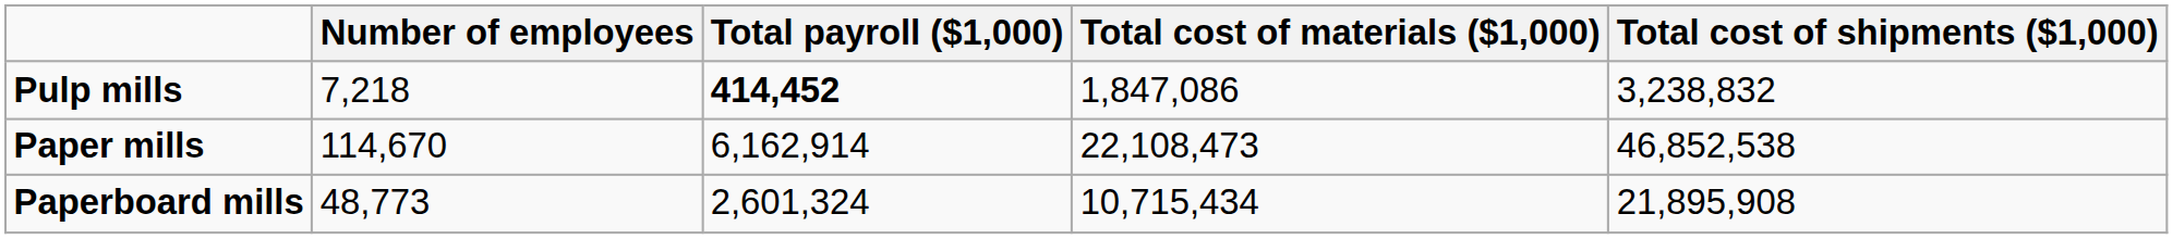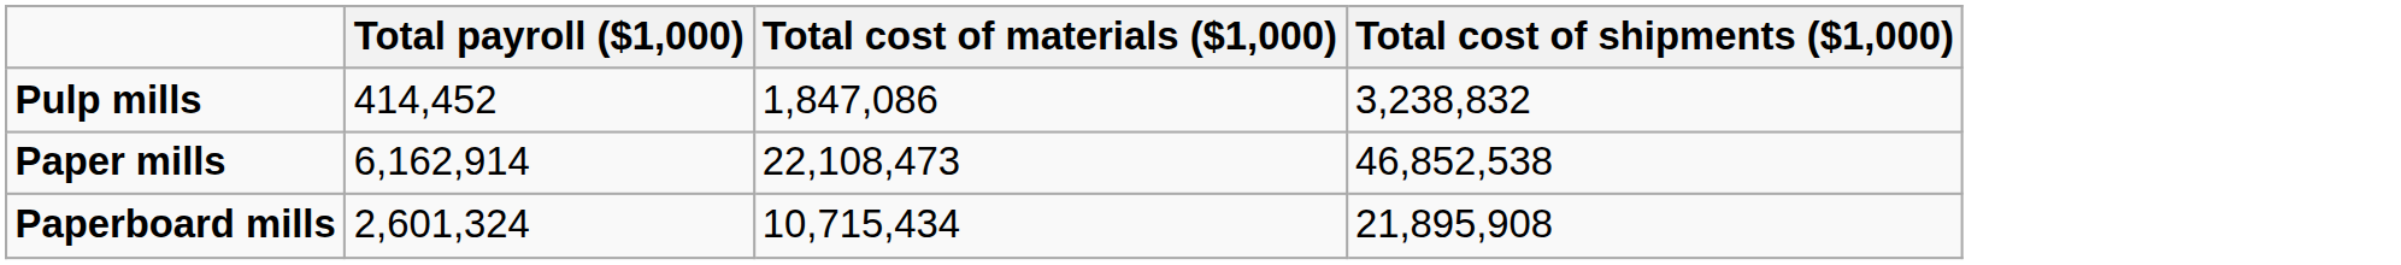- column: Number of employees | 7,218 | 114,670 | 48,773
Pulp mills | Total payroll ($1,000): bold -> normal
